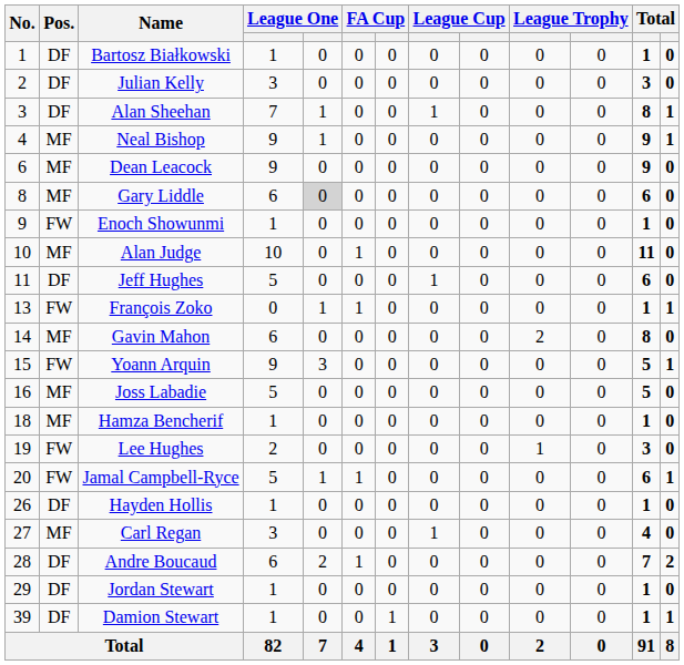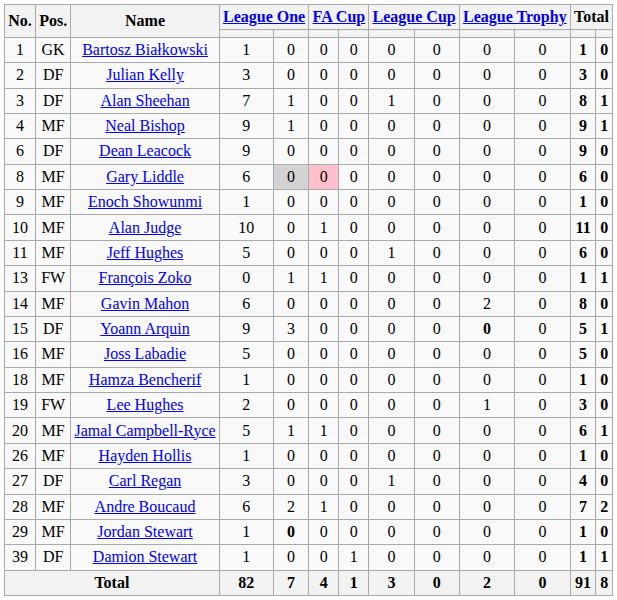Bartosz Białkowski | Pos.: DF -> GK
Dean Leacock | Pos.: MF -> DF
Gary Liddle | column 6: no background -> pink background
Enoch Showunmi | Pos.: FW -> MF
Jeff Hughes | Pos.: DF -> MF
Yoann Arquin | Pos.: FW -> DF
Yoann Arquin | column 10: normal -> bold
Jamal Campbell-Ryce | Pos.: FW -> MF
Hayden Hollis | Pos.: DF -> MF
Carl Regan | Pos.: MF -> DF
Andre Boucaud | Pos.: DF -> MF
Jordan Stewart | Pos.: DF -> MF
Jordan Stewart | column 5: normal -> bold
